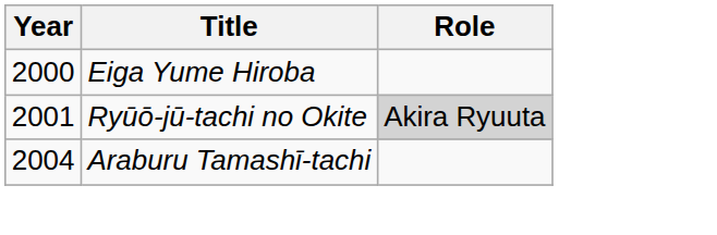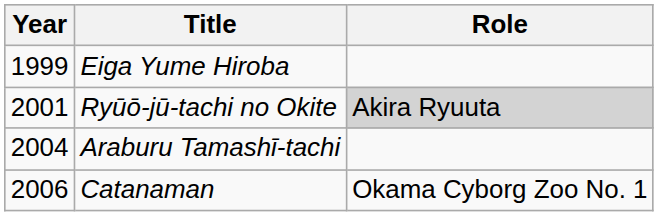Eiga Yume Hiroba | Year: 2000 -> 1999
+ row: 2006 | Catanaman | Okama Cyborg Zoo No. 1
